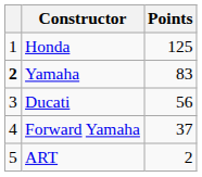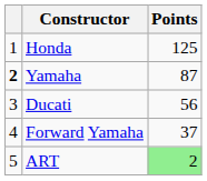Yamaha | Points: 83 -> 87
ART | Points: no background -> lightgreen background
